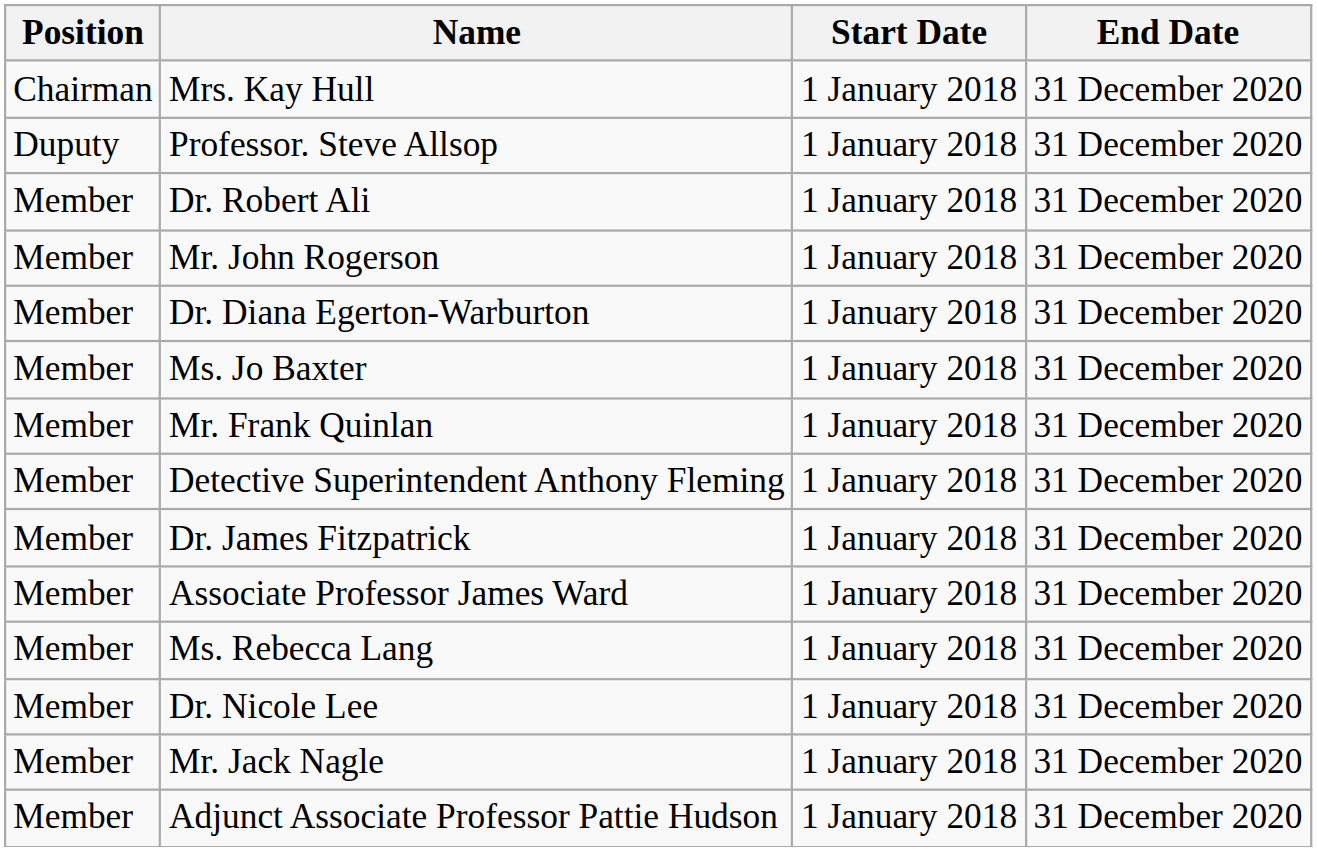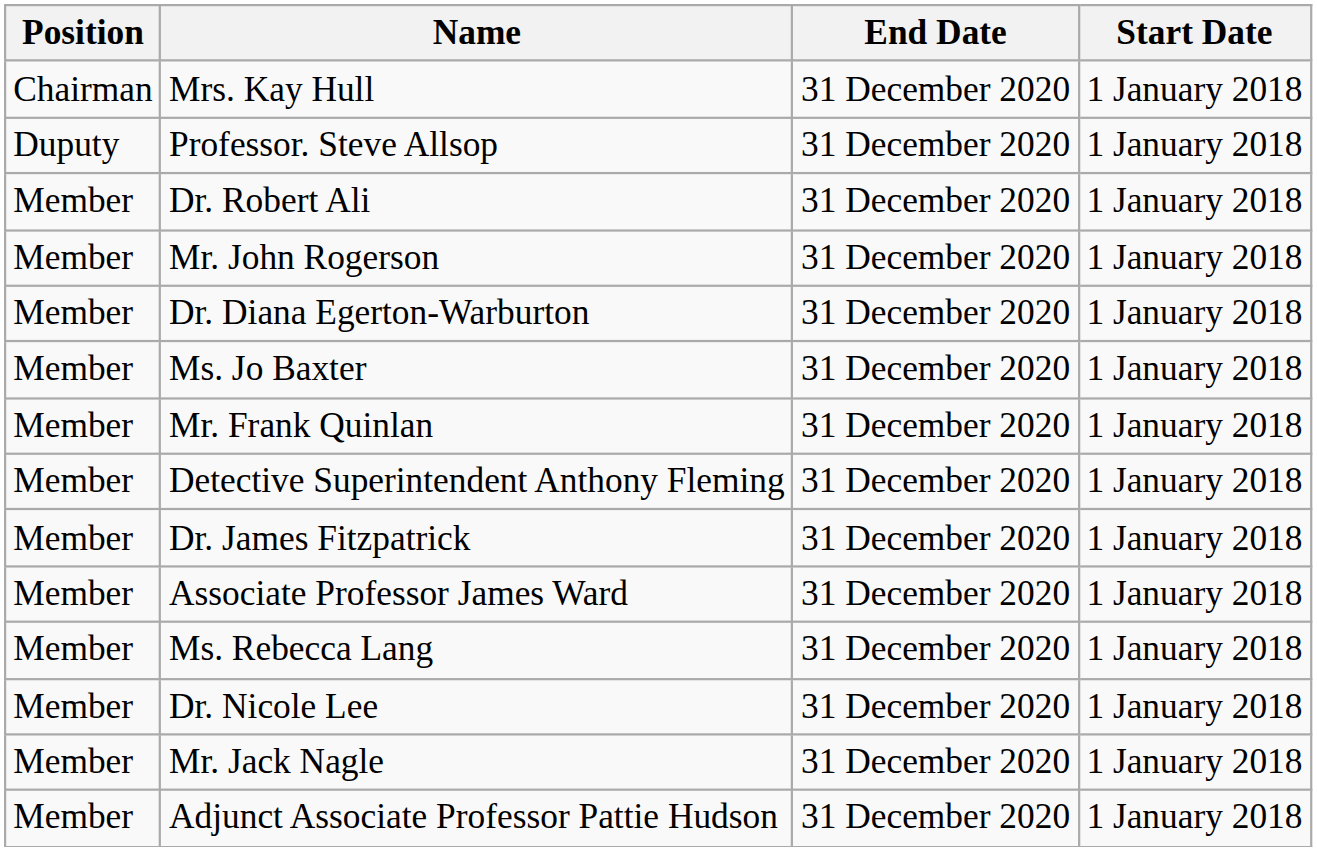columns swapped: Start Date <-> End Date
